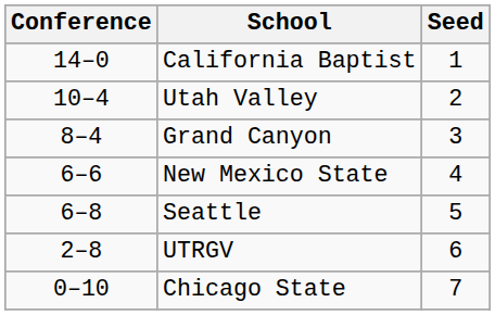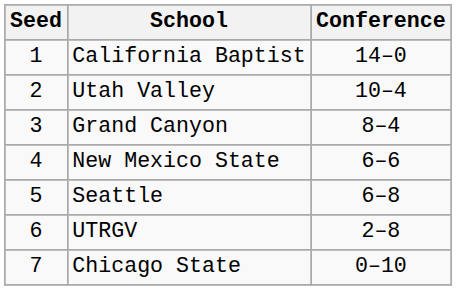columns swapped: Seed <-> Conference
